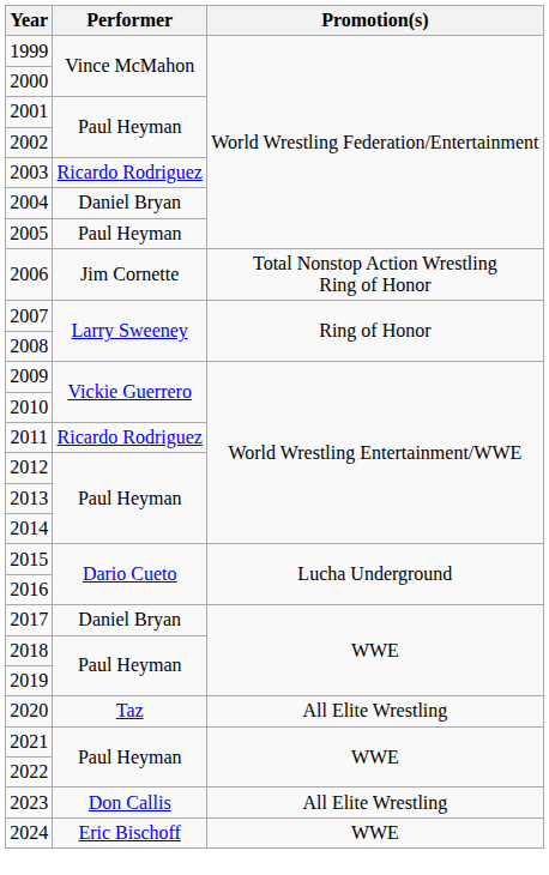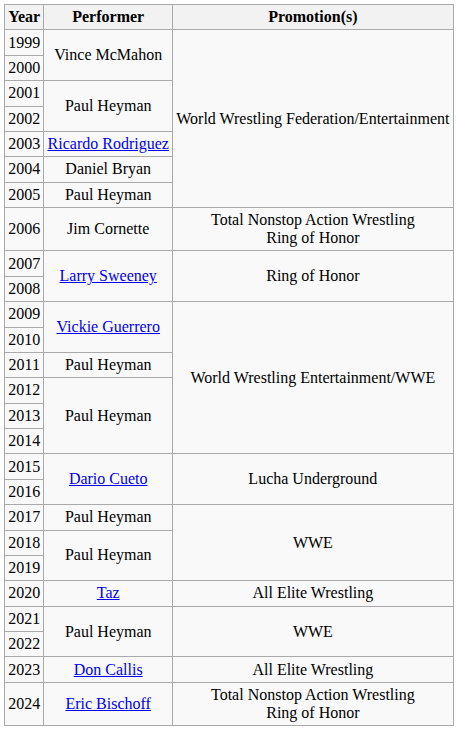2011 | Performer: Ricardo Rodriguez -> Paul Heyman
2017 | Performer: Daniel Bryan -> Paul Heyman
2024 | Promotion(s): WWE -> Total Nonstop Action Wrestling Ring of Honor
